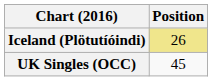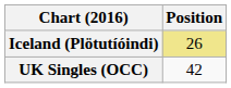UK Singles (OCC) | Position: 45 -> 42
